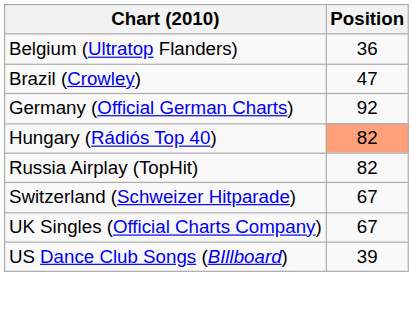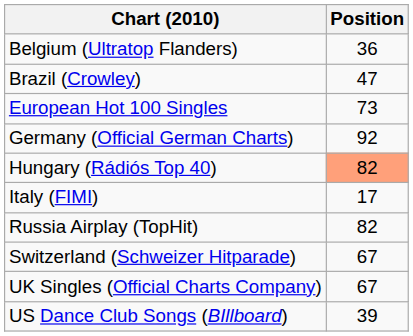+ row: European Hot 100 Singles | 73
+ row: Italy (FIMI) | 17
